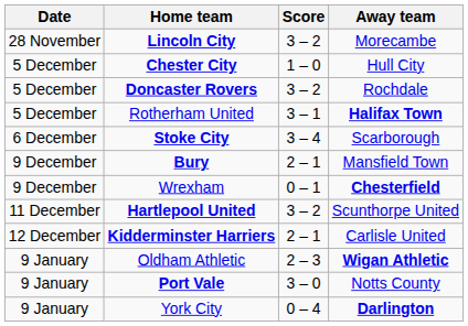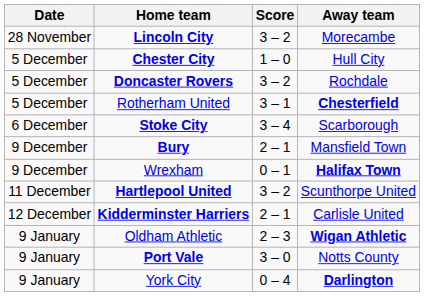Rotherham United | Away team: Halifax Town -> Chesterfield
Wrexham | Away team: Chesterfield -> Halifax Town
